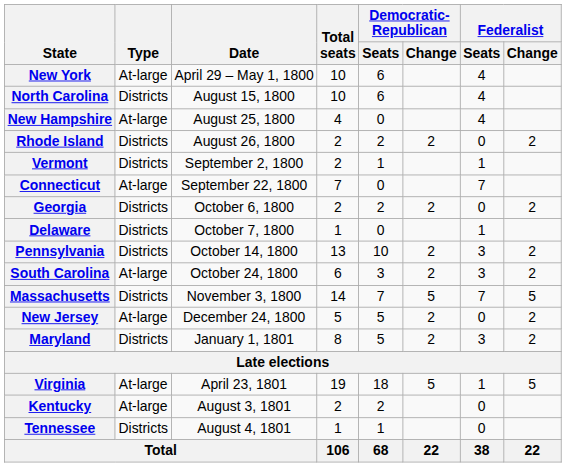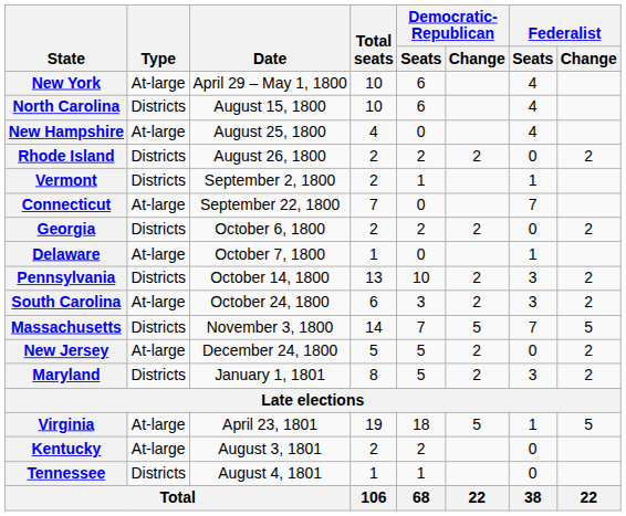Delaware | Type: Districts -> At-large
